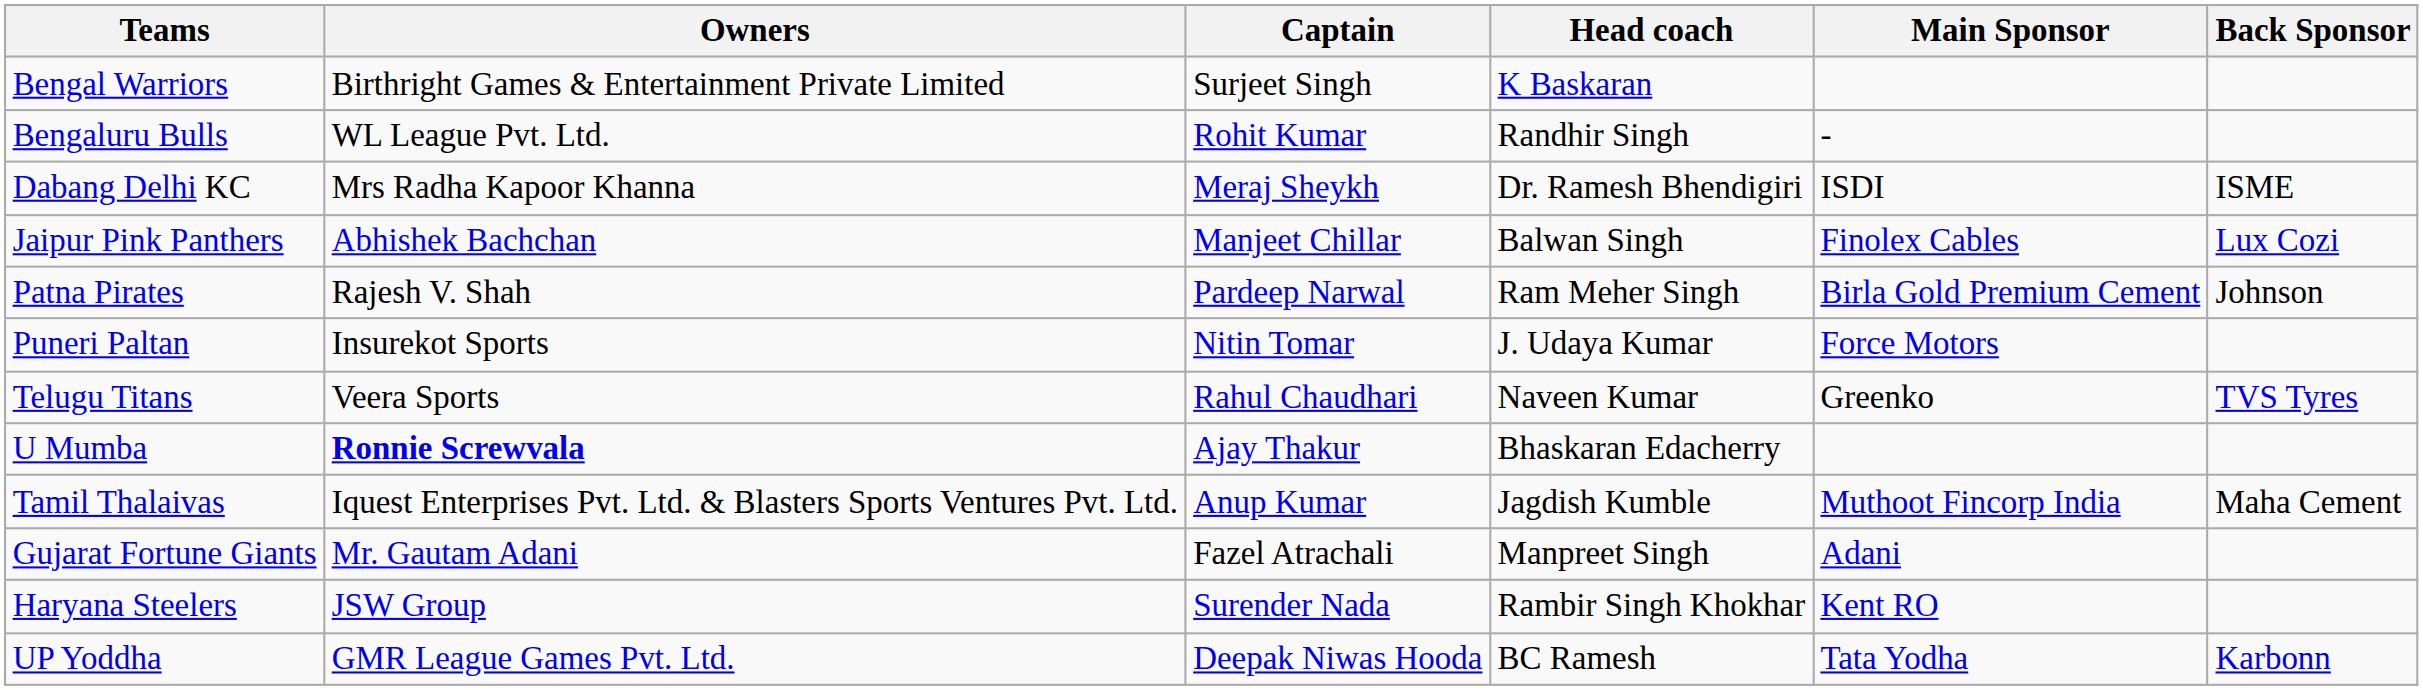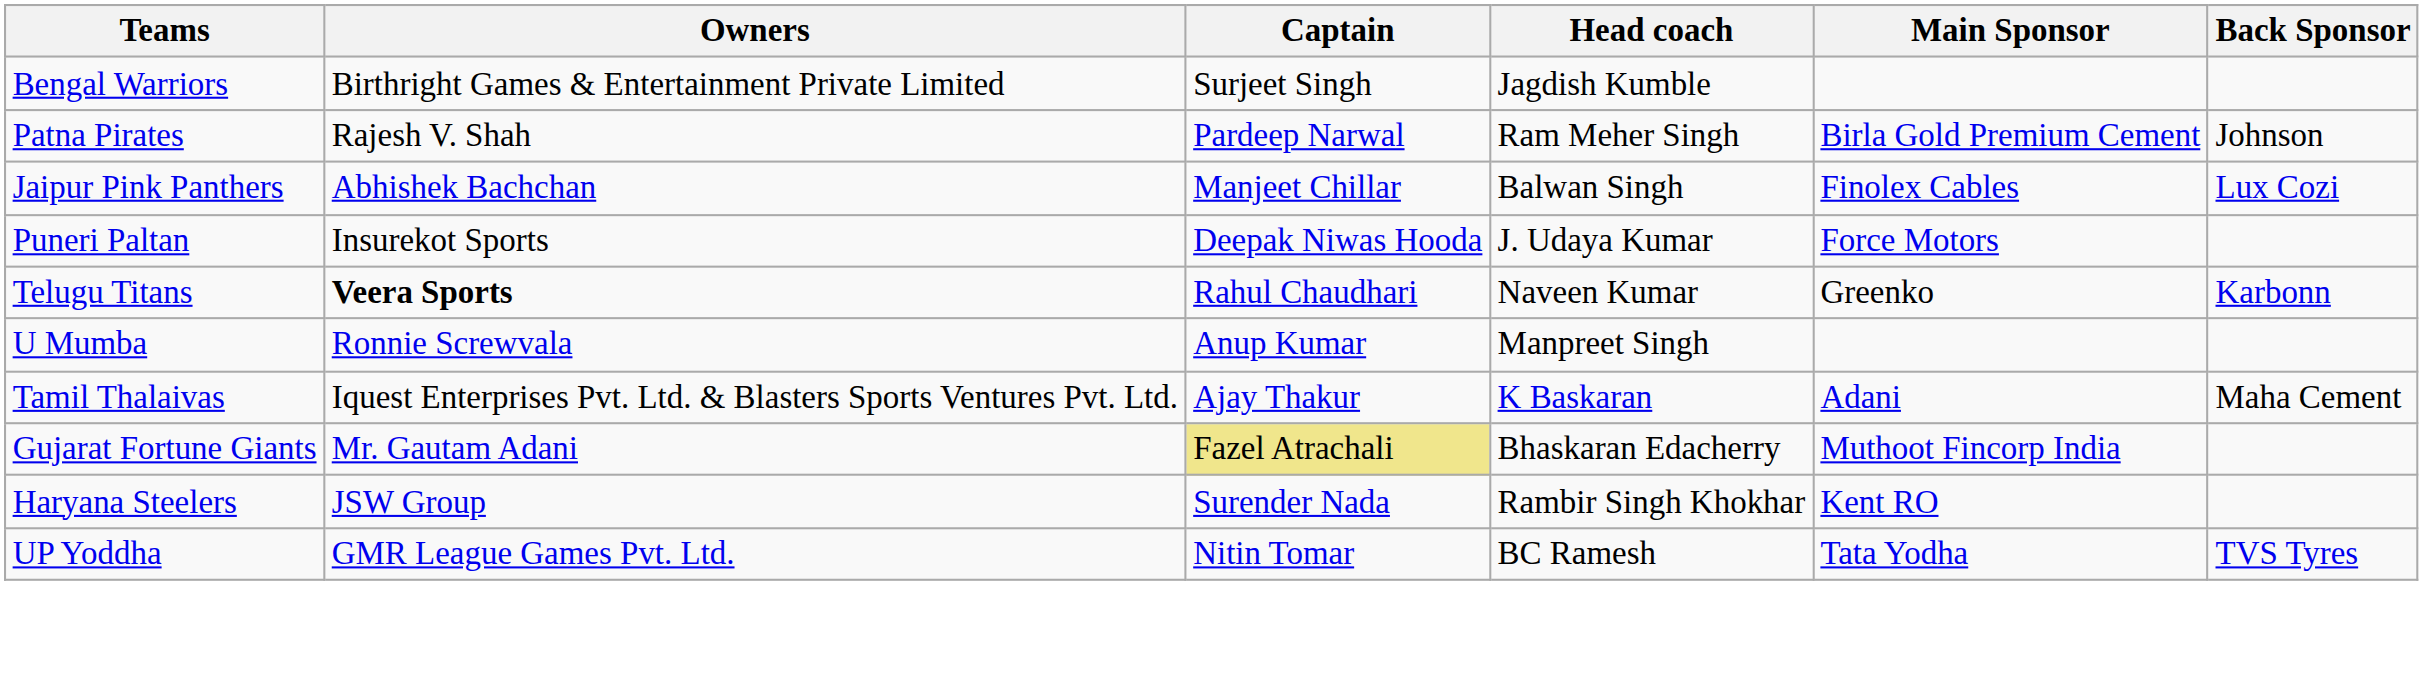Bengal Warriors | Head coach: K Baskaran -> Jagdish Kumble
- row: Bengaluru Bulls | WL League Pvt. Ltd. | Rohit Kumar | Randhir Singh | -
- row: Dabang Delhi KC | Mrs Radha Kapoor Khanna | Meraj Sheykh | Dr. Ramesh Bhendigiri | ISDI | ISME
rows swapped: Jaipur Pink Panthers <-> Patna Pirates
Puneri Paltan | Captain: Nitin Tomar -> Deepak Niwas Hooda
Telugu Titans | Owners: normal -> bold
Telugu Titans | Back Sponsor: TVS Tyres -> Karbonn
U Mumba | Owners: bold -> normal
U Mumba | Captain: Ajay Thakur -> Anup Kumar
U Mumba | Head coach: Bhaskaran Edacherry -> Manpreet Singh
Tamil Thalaivas | Captain: Anup Kumar -> Ajay Thakur
Tamil Thalaivas | Head coach: Jagdish Kumble -> K Baskaran
Tamil Thalaivas | Main Sponsor: Muthoot Fincorp India -> Adani
Gujarat Fortune Giants | Captain: no background -> khaki background
Gujarat Fortune Giants | Head coach: Manpreet Singh -> Bhaskaran Edacherry
Gujarat Fortune Giants | Main Sponsor: Adani -> Muthoot Fincorp India
UP Yoddha | Captain: Deepak Niwas Hooda -> Nitin Tomar
UP Yoddha | Back Sponsor: Karbonn -> TVS Tyres
